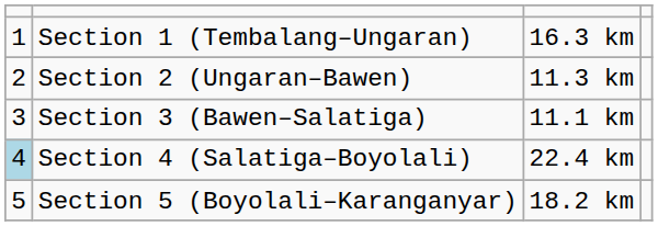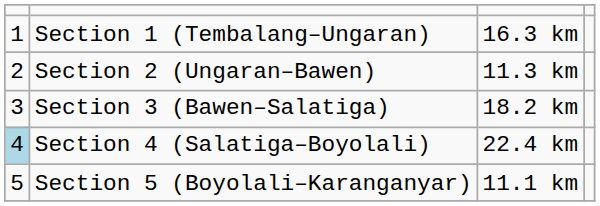Section 3 (Bawen–Salatiga) | column 3: 11.1 km -> 18.2 km
Section 5 (Boyolali–Karanganyar) | column 3: 18.2 km -> 11.1 km
